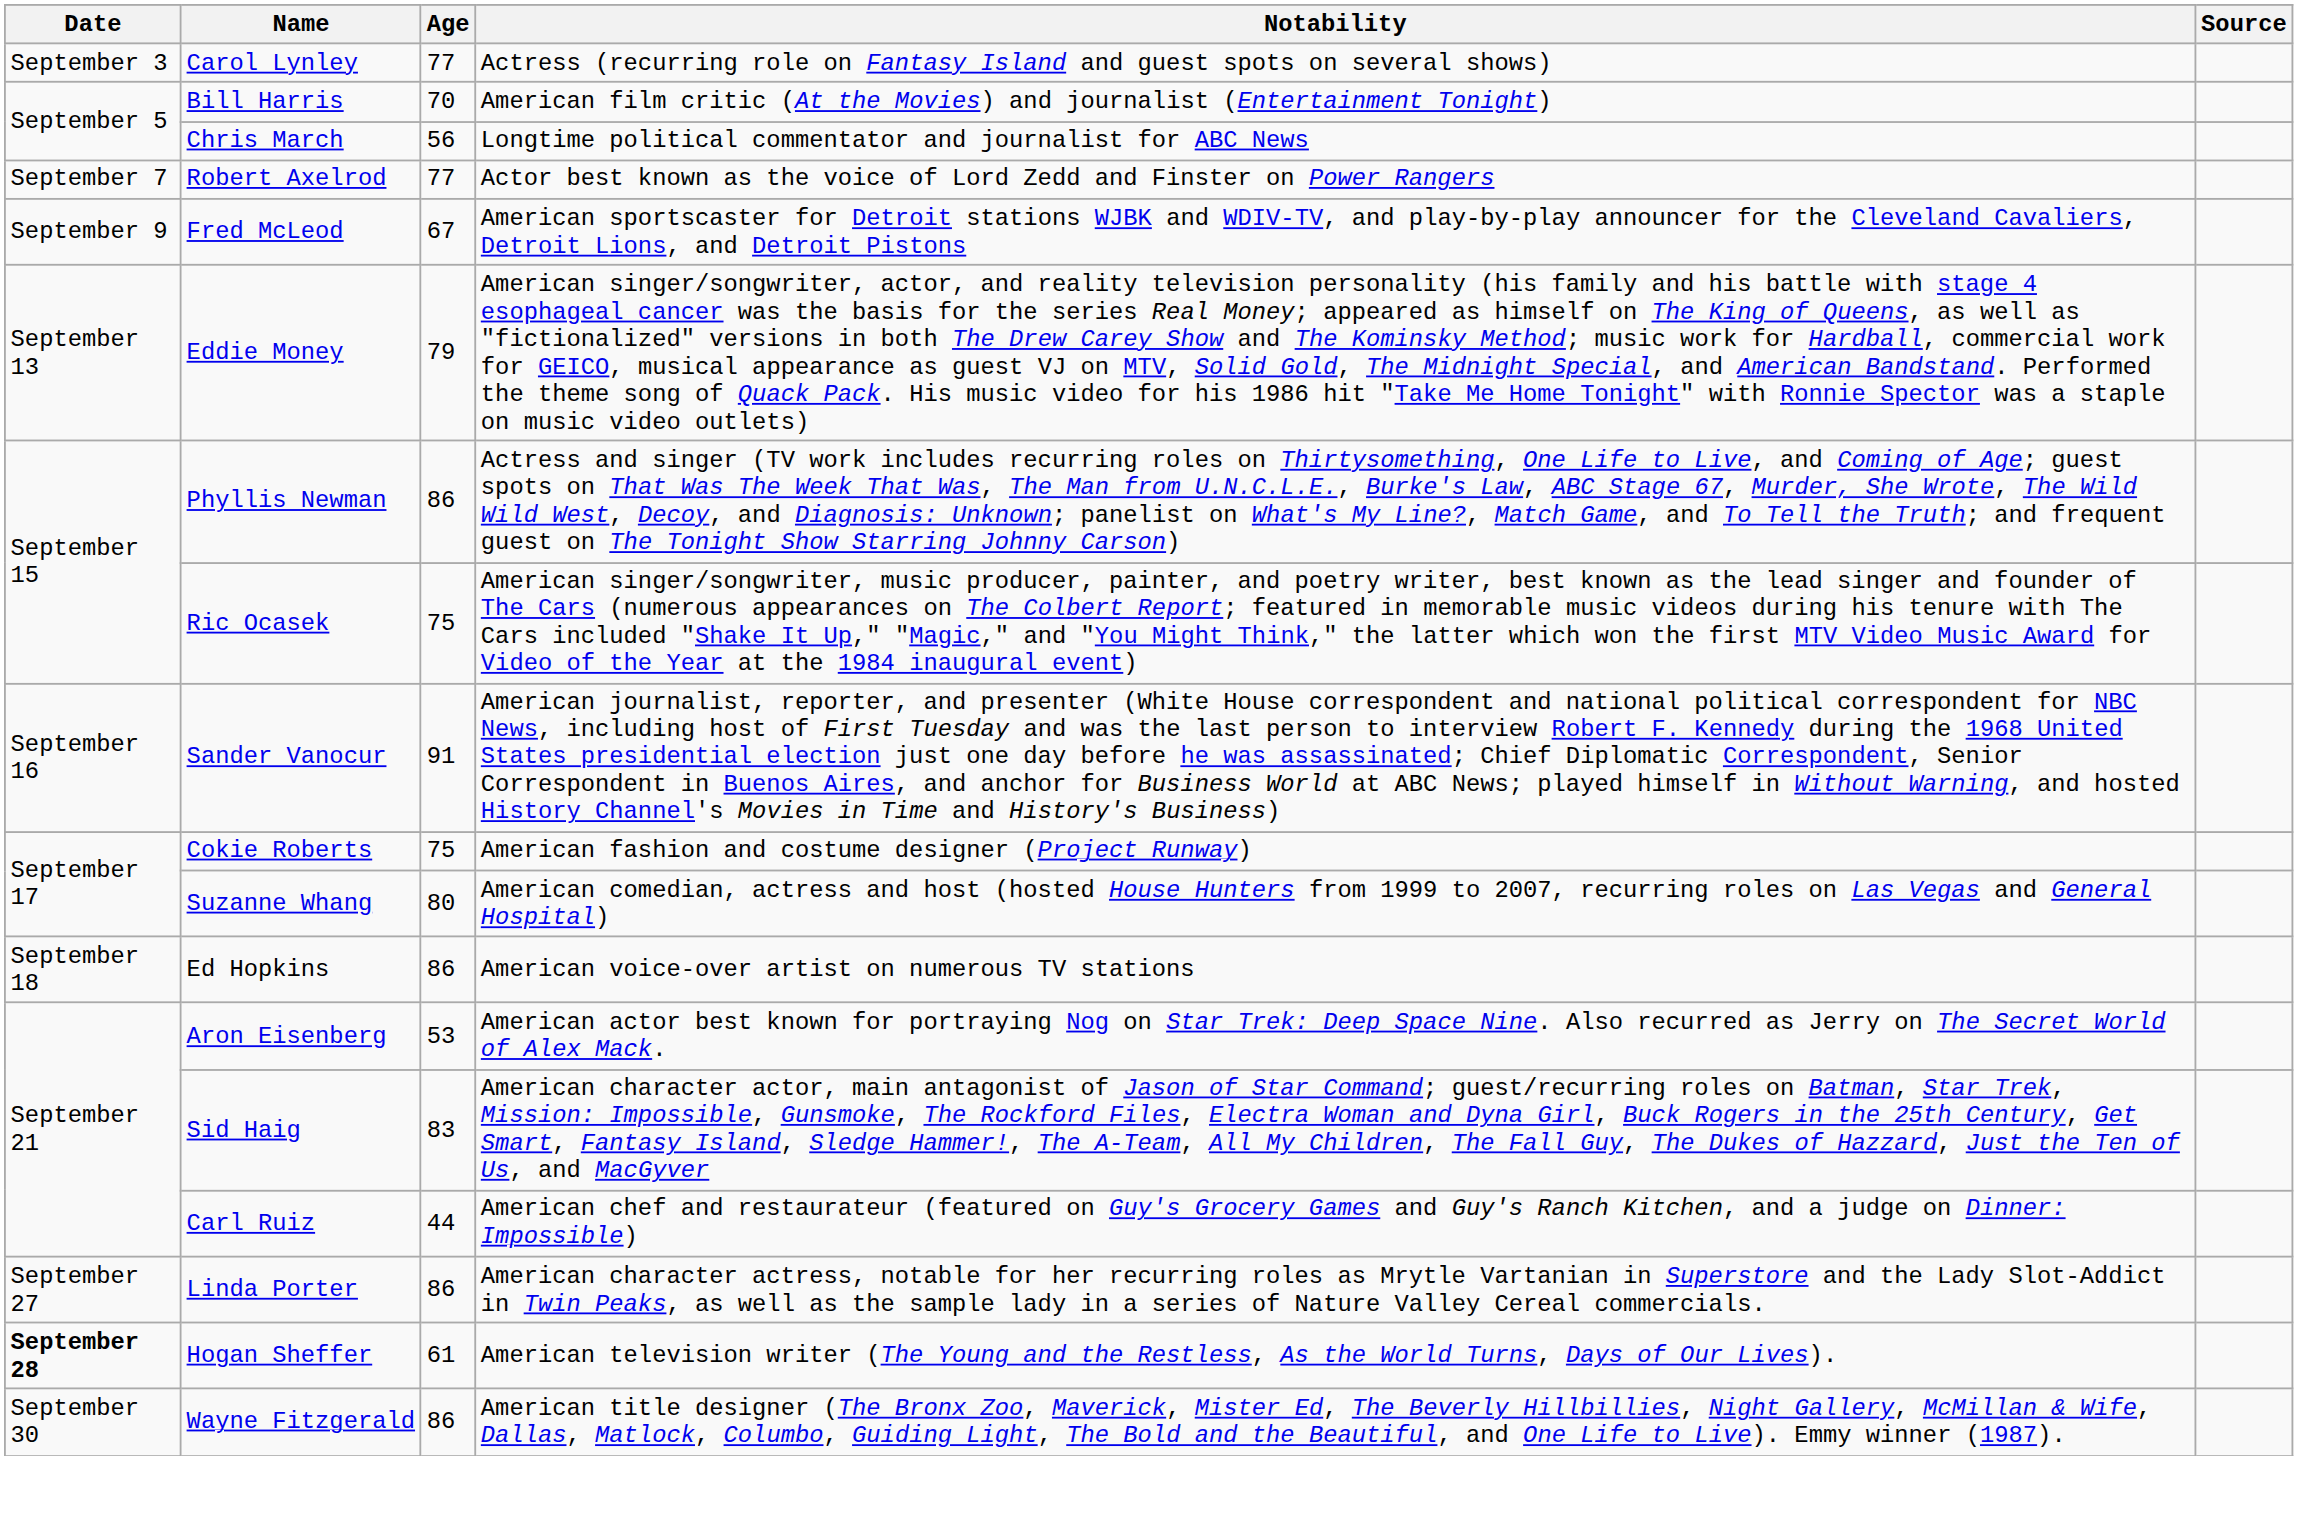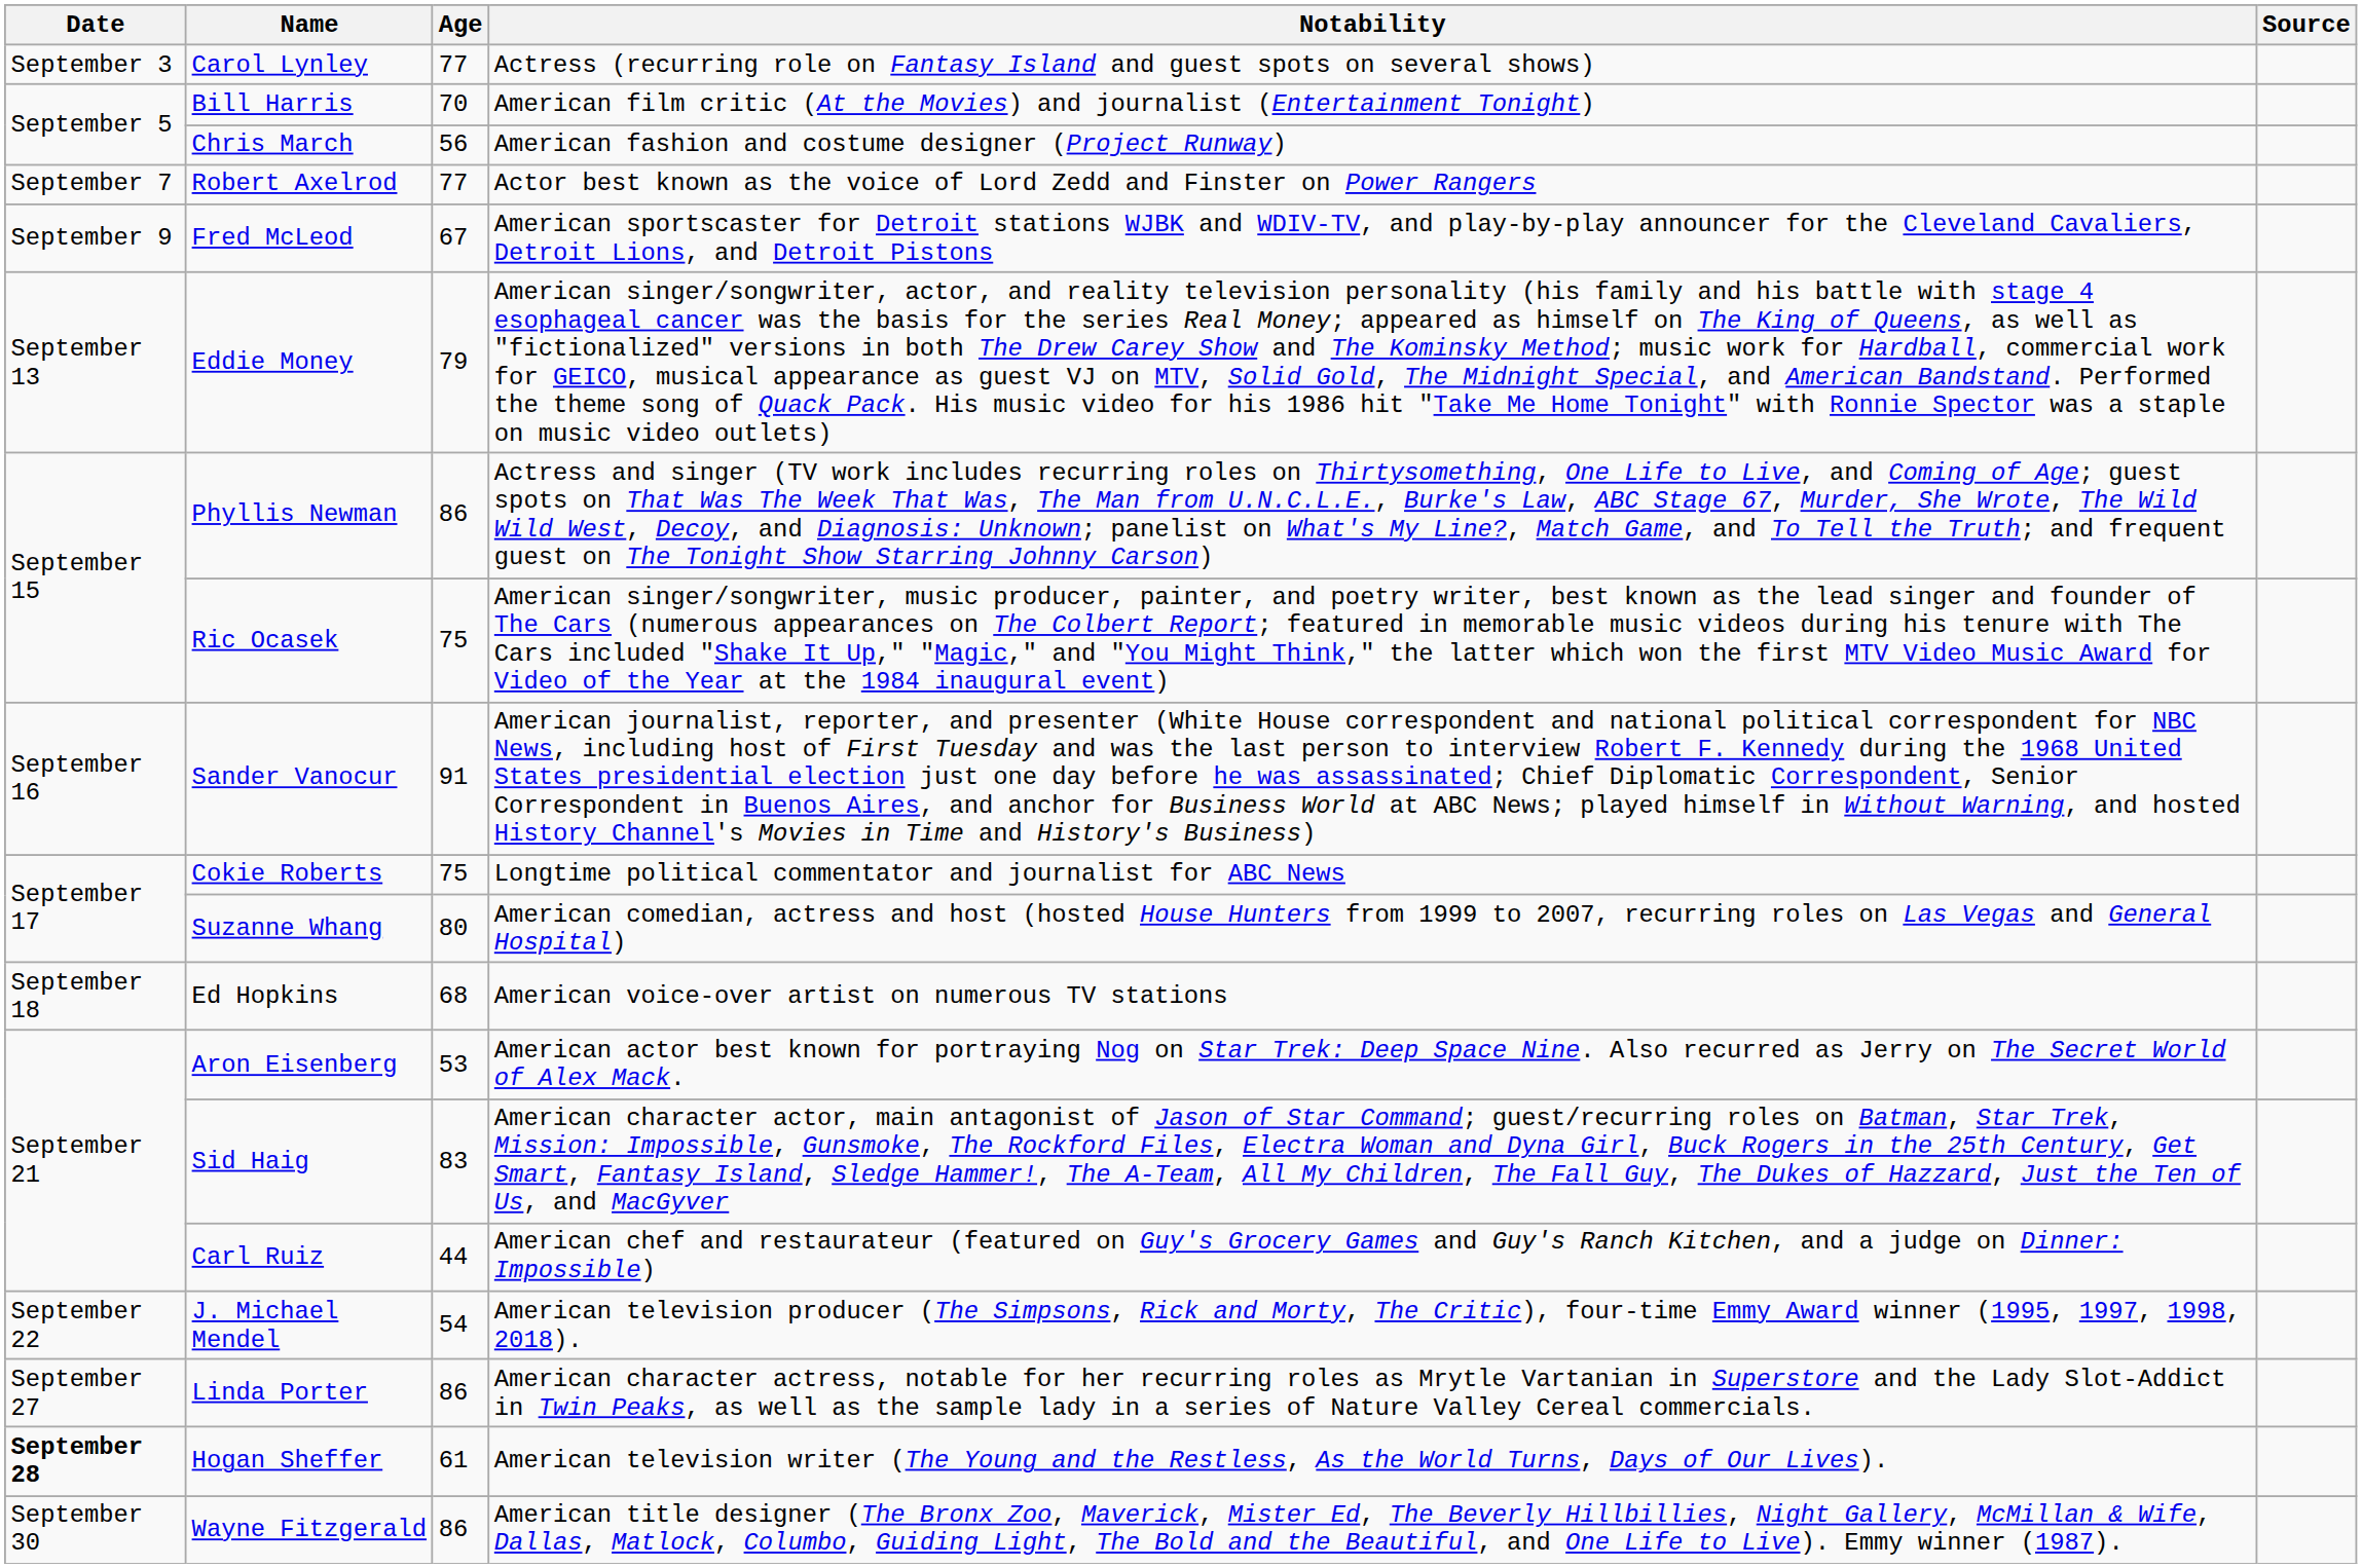Chris March | Notability: Longtime political commentator and journalist for ABC News -> American fashion and costume designer (Project Runway)
Cokie Roberts | Notability: American fashion and costume designer (Project Runway) -> Longtime political commentator and journalist for ABC News
Ed Hopkins | Age: 86 -> 68
+ row: September 22 | J. Michael Mendel | 54 | American television producer (The Simpsons, Rick and Morty, The Critic), four-time Emmy Award winner (1995, 1997, 1998, 2018).
